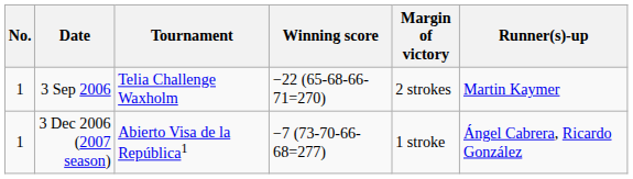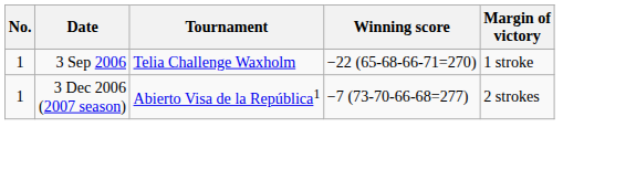- column: Runner(s)-up | Martin Kaymer | Ángel Cabrera, Ricardo González
3 Sep 2006 | Margin of victory: 2 strokes -> 1 stroke
3 Dec 2006 (2007 season) | Margin of victory: 1 stroke -> 2 strokes
